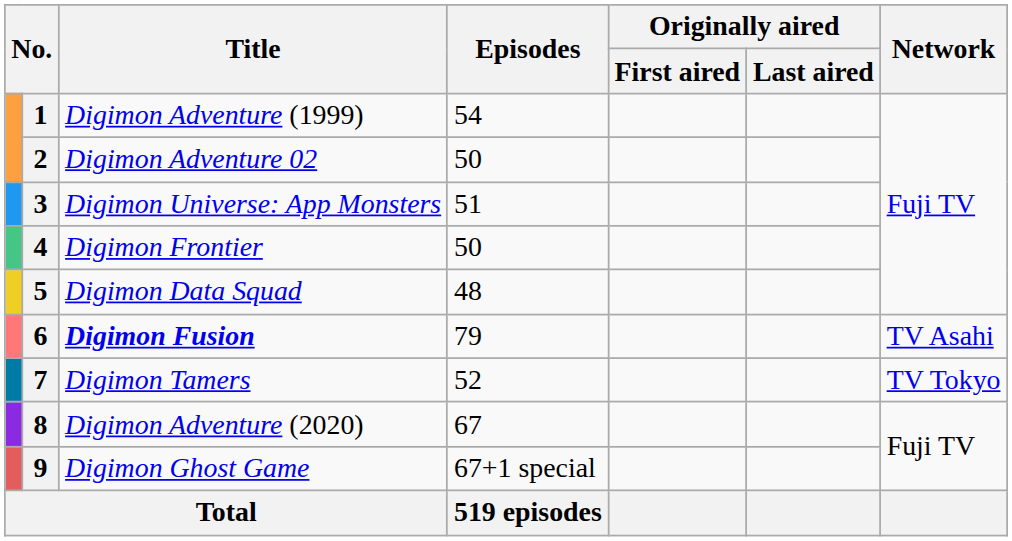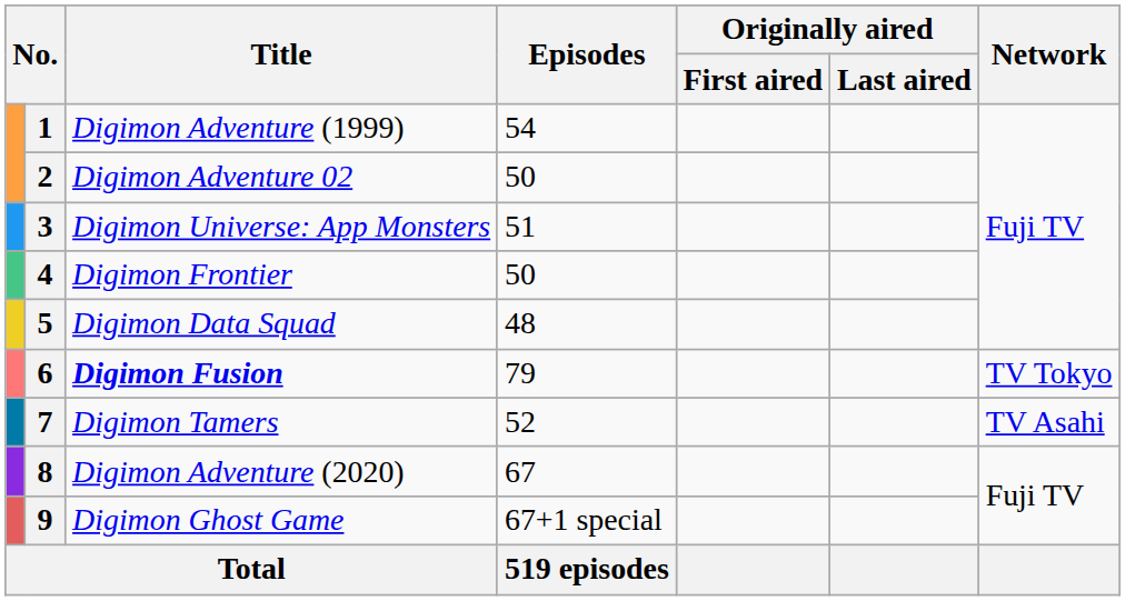6 | Network: TV Asahi -> TV Tokyo
7 | Network: TV Tokyo -> TV Asahi
